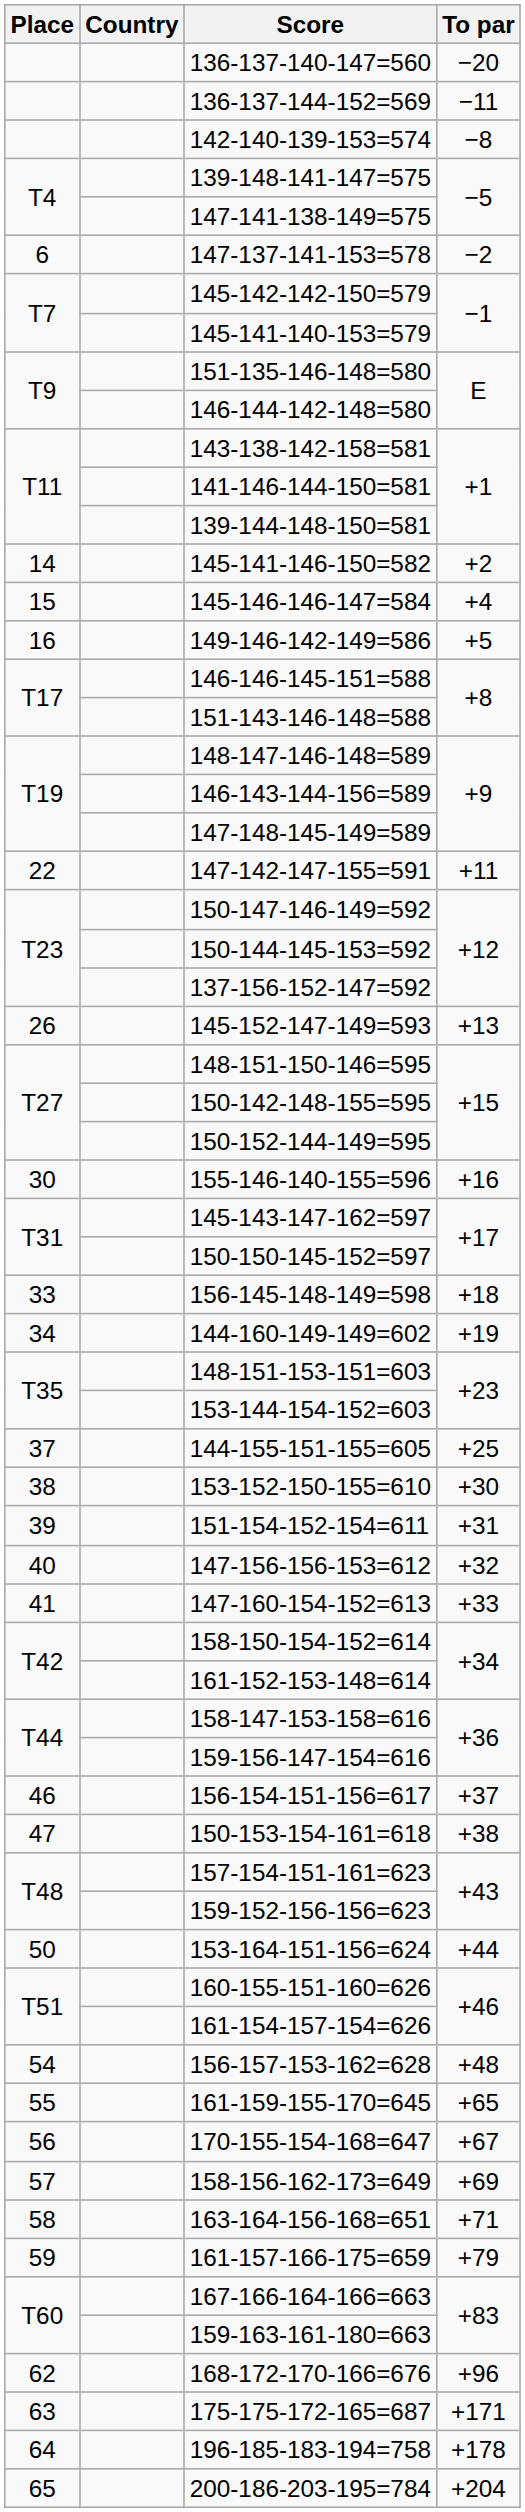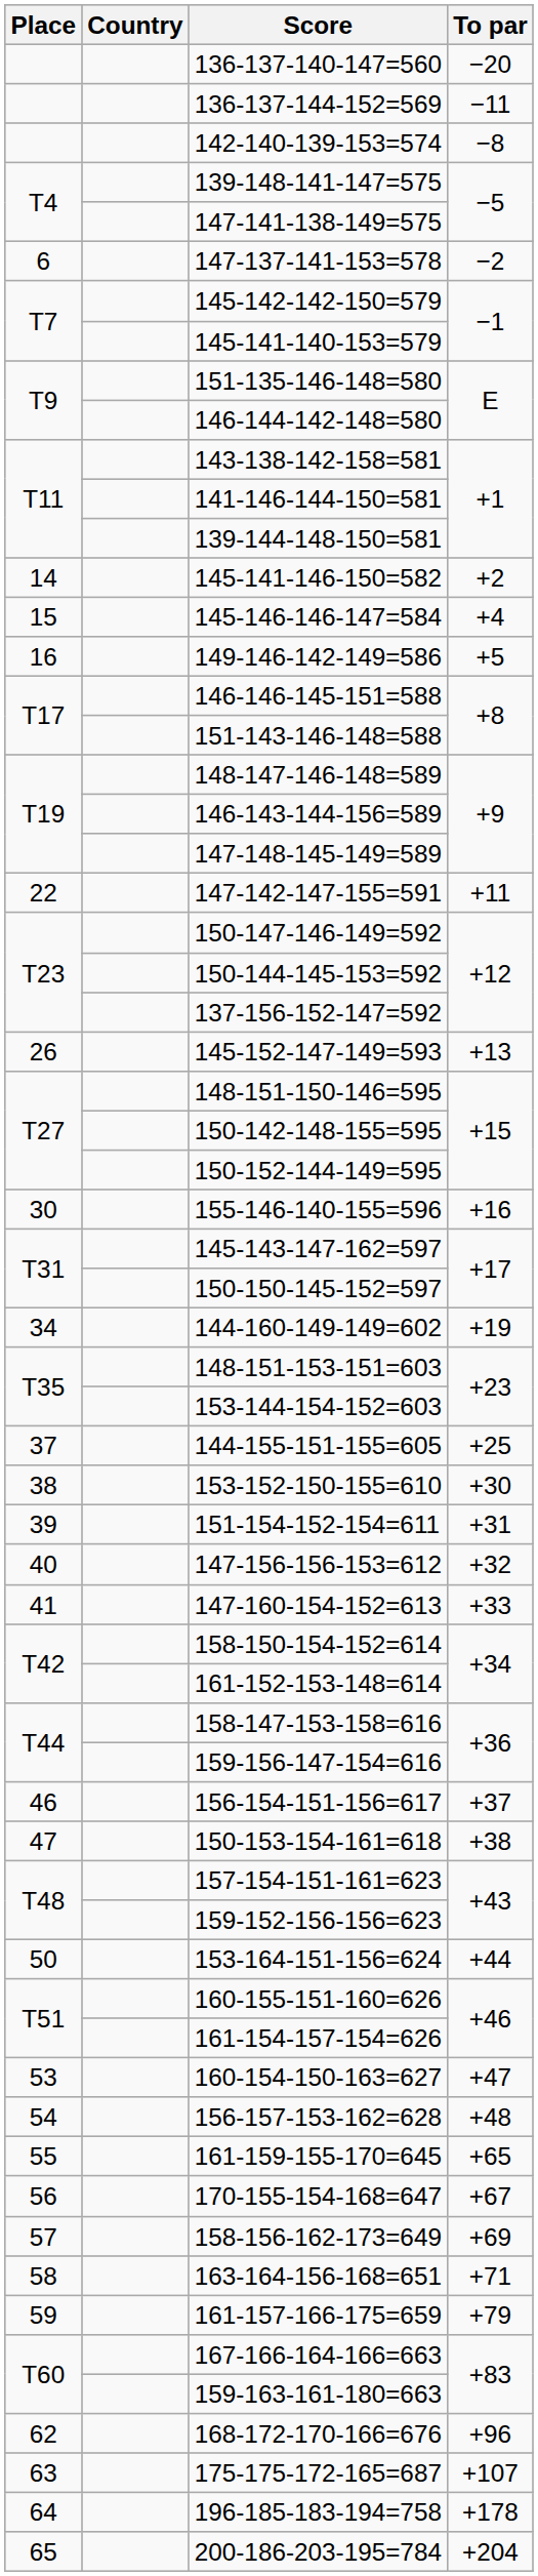- row: 33 | 156-145-148-149=598 | +18
+ row: 53 | 160-154-150-163=627 | +47
175-175-172-165=687 | To par: +171 -> +107
